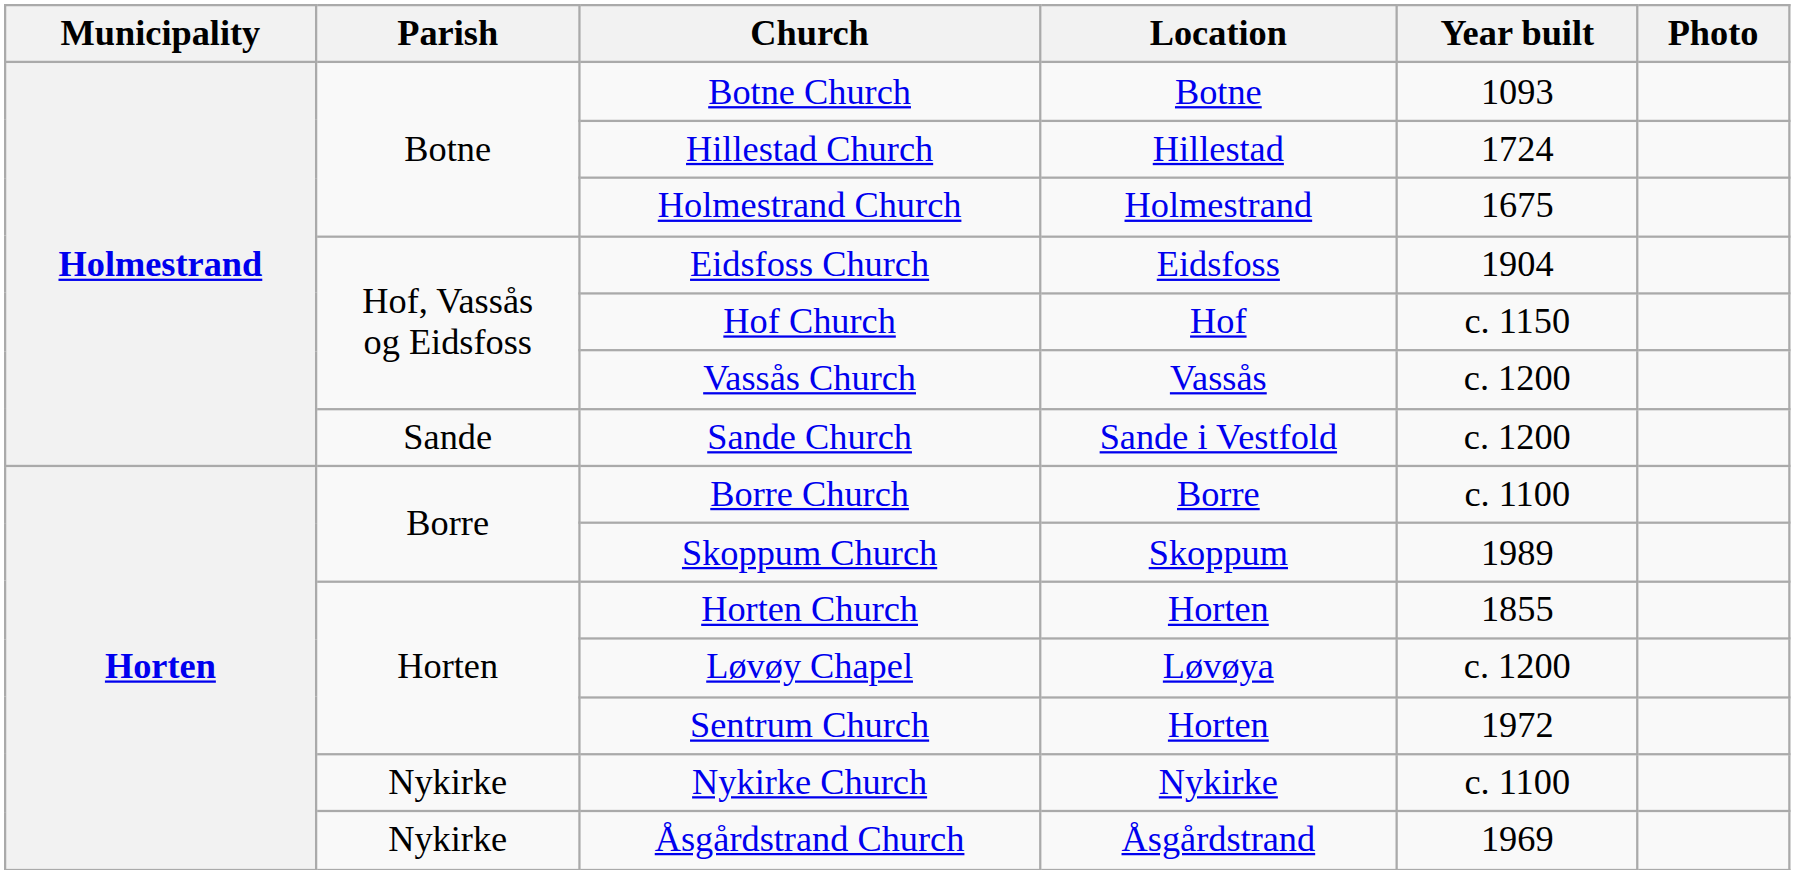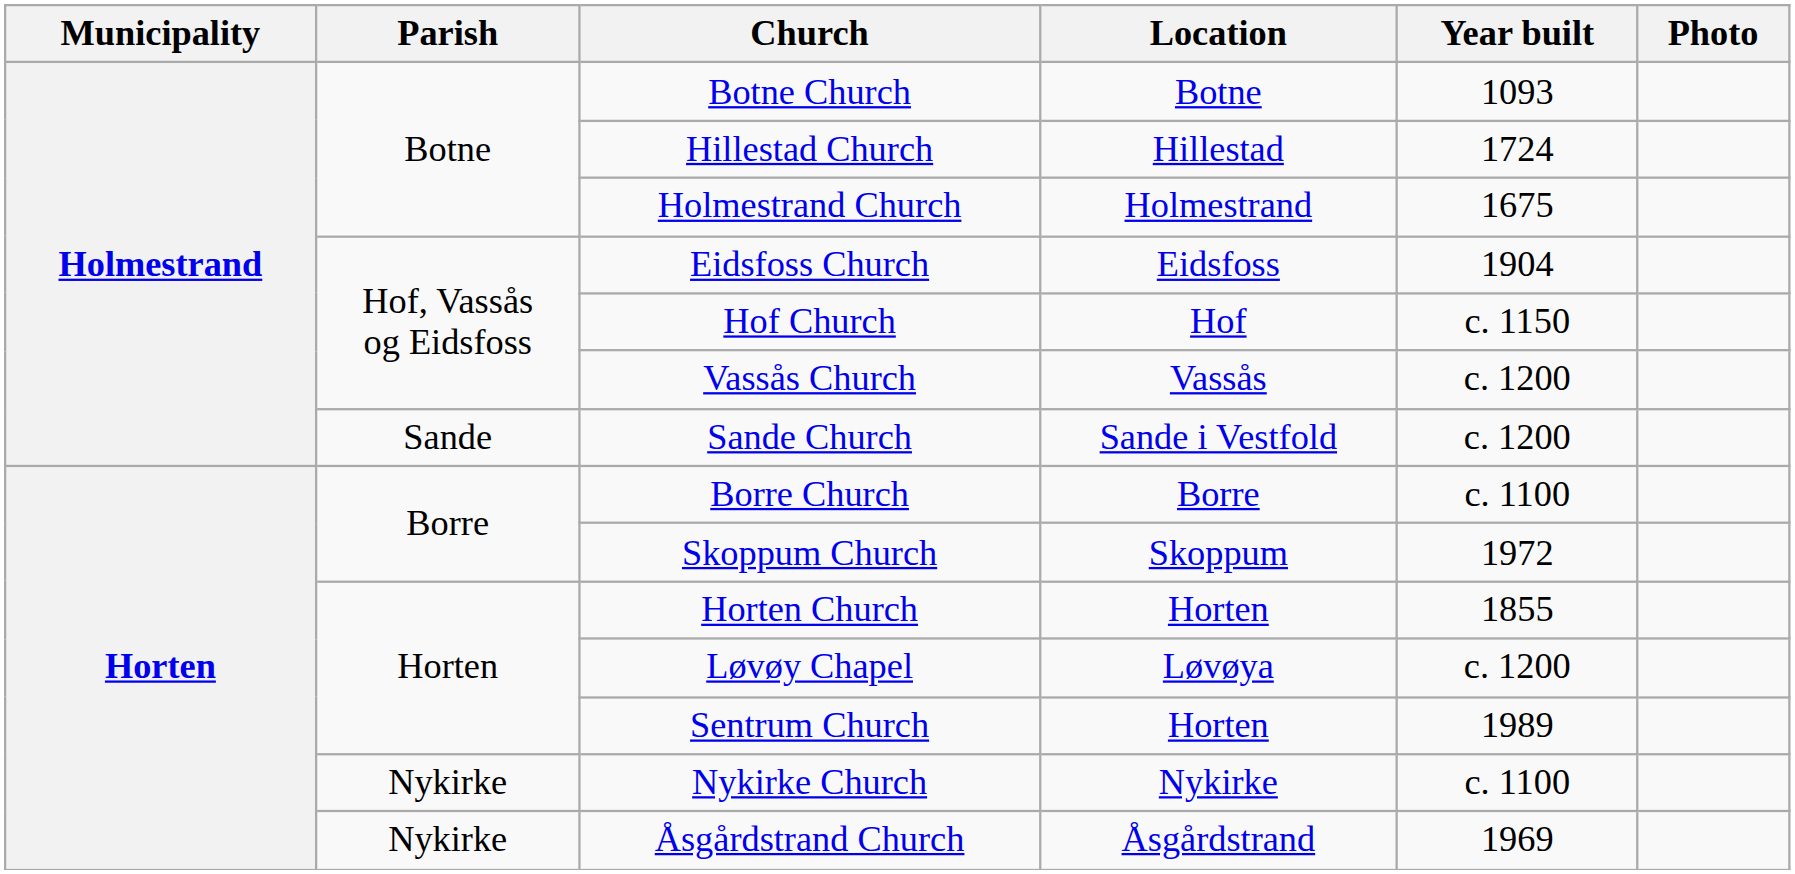Skoppum Church | Year built: 1989 -> 1972
Sentrum Church | Year built: 1972 -> 1989
